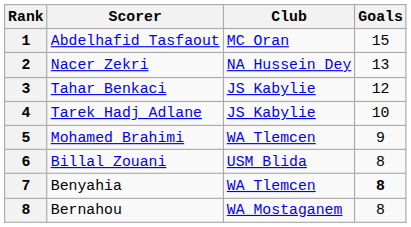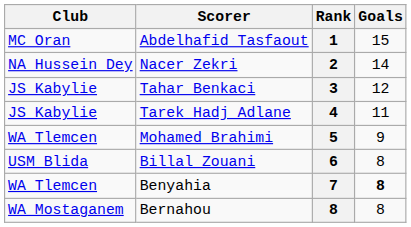columns swapped: Rank <-> Club
Nacer Zekri | Goals: 13 -> 14
Tarek Hadj Adlane | Goals: 10 -> 11
